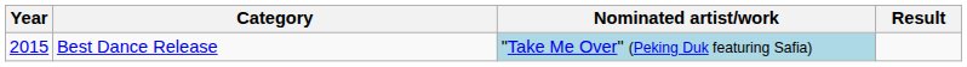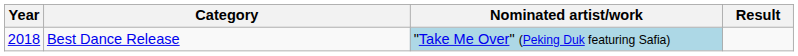Best Dance Release | Year: 2015 -> 2018
